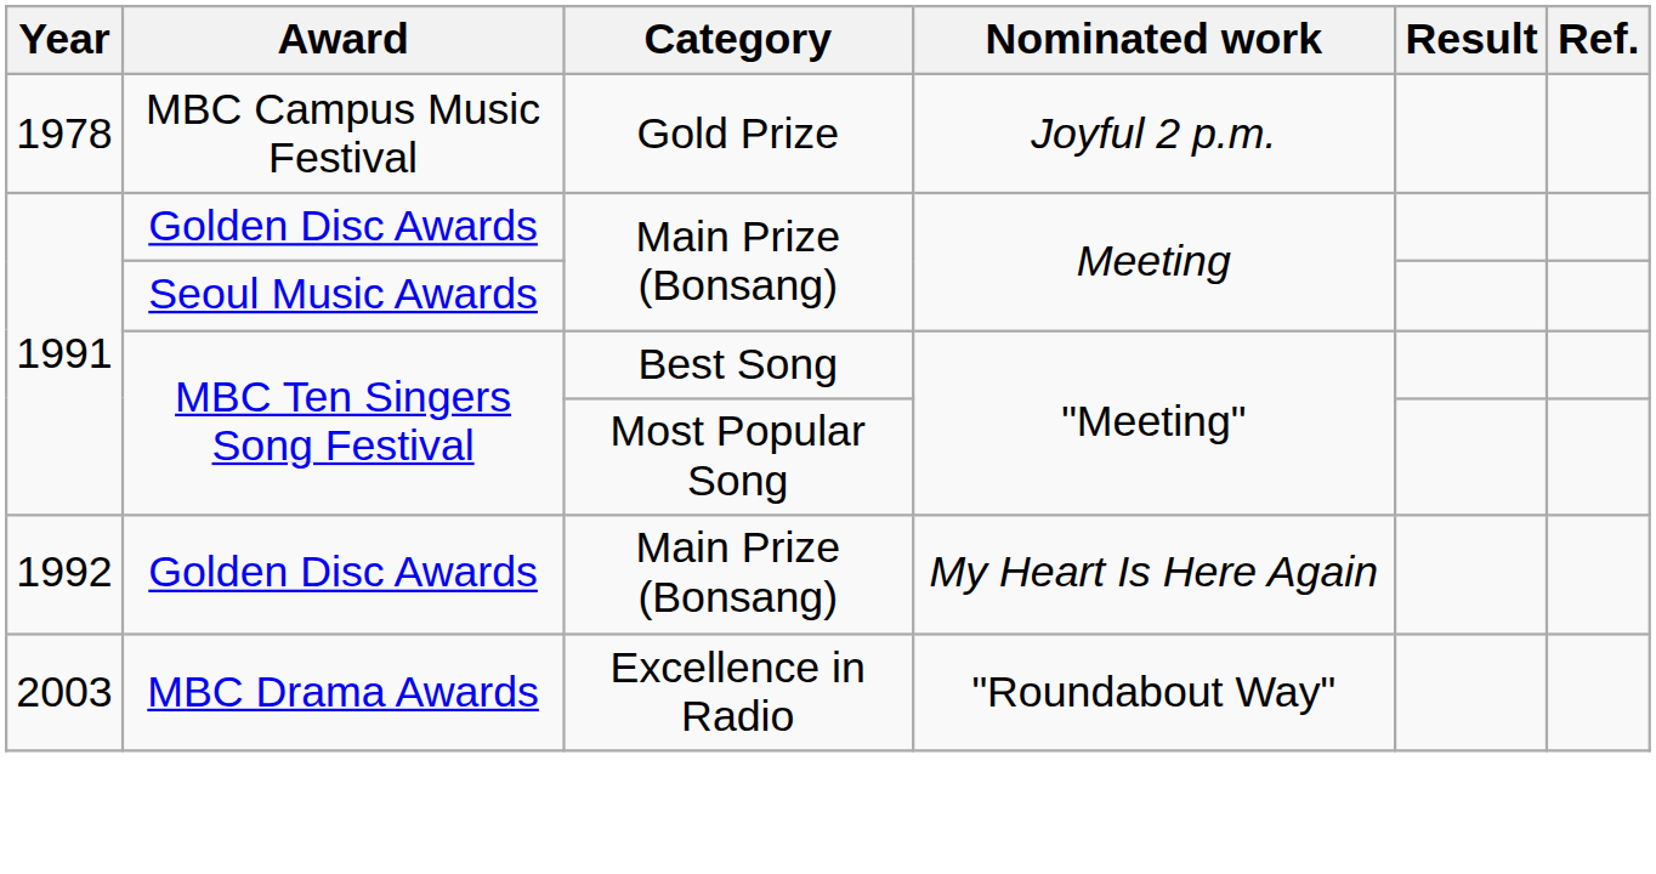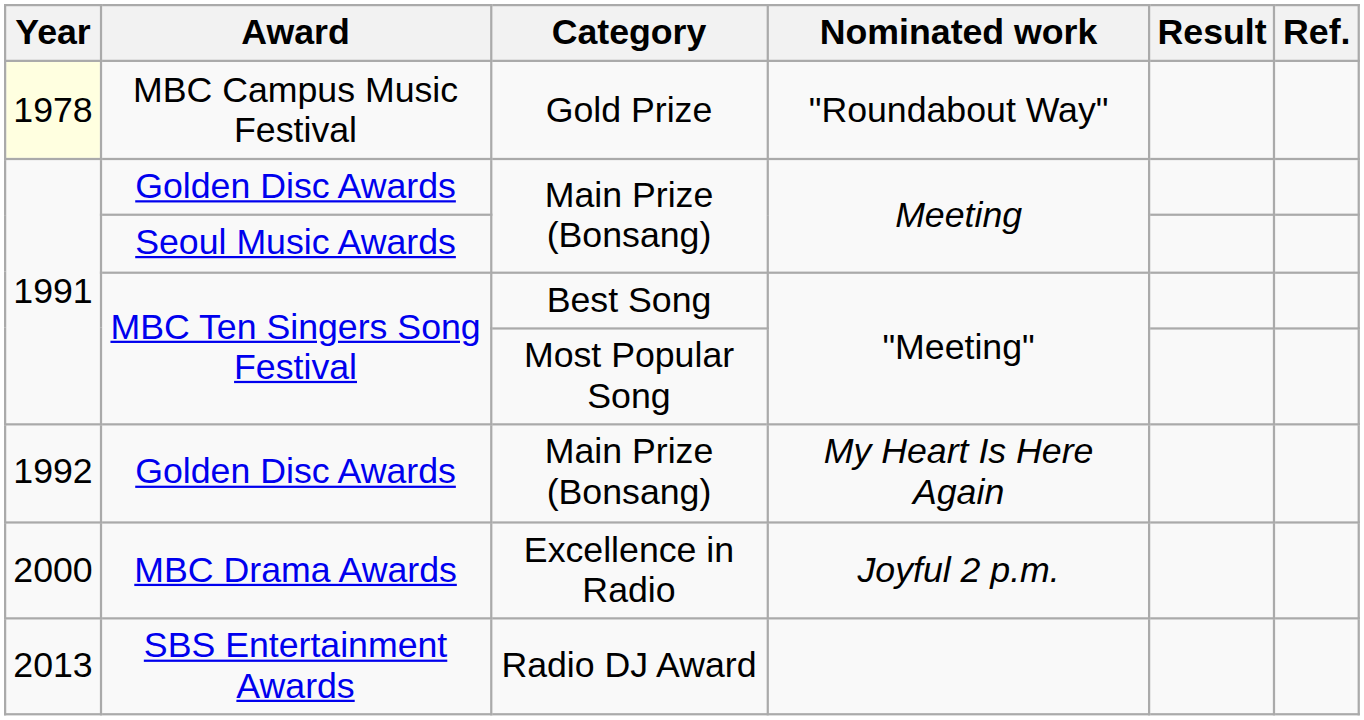MBC Campus Music Festival | Year: no background -> lightyellow background
MBC Campus Music Festival | Nominated work: Joyful 2 p.m. -> "Roundabout Way"
MBC Drama Awards | Year: 2003 -> 2000
MBC Drama Awards | Nominated work: "Roundabout Way" -> Joyful 2 p.m.
+ row: 2013 | SBS Entertainment Awards | Radio DJ Award
